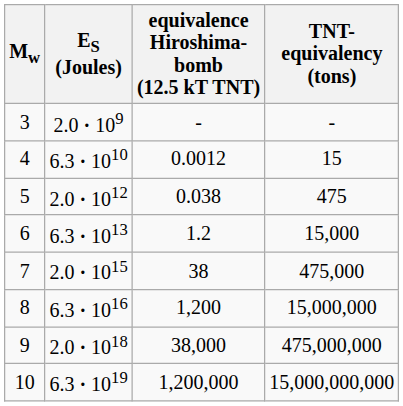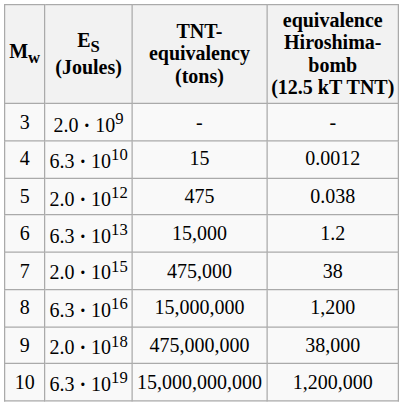columns swapped: TNT- equivalency (tons) <-> equivalence Hiroshima- bomb (12.5 kT TNT)
